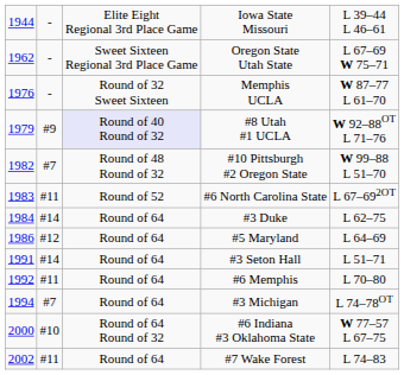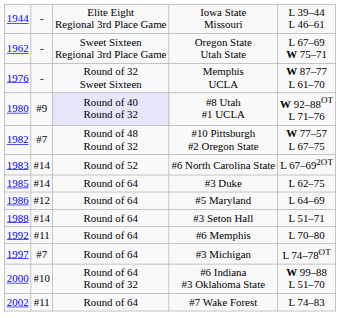#8 Utah #1 UCLA | column 1: 1979 -> 1980
#10 Pittsburgh #2 Oregon State | column 5: W 99–88 L 51–70 -> W 77–57 L 67–75
#6 North Carolina State | column 2: #11 -> #14
#3 Duke | column 1: 1984 -> 1985
#3 Seton Hall | column 1: 1991 -> 1988
#3 Michigan | column 1: 1994 -> 1997
#6 Indiana #3 Oklahoma State | column 5: W 77–57 L 67–75 -> W 99–88 L 51–70
